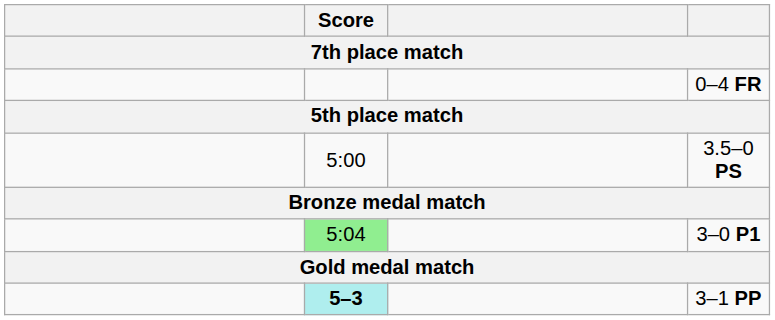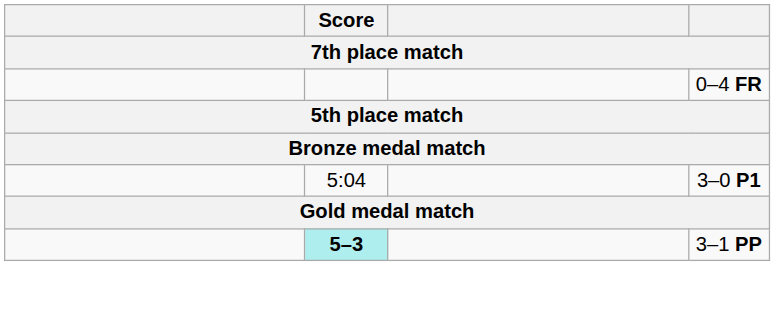- row: 5:00 | 3.5–0 PS
3–0 P1 | Score: lightgreen background -> no background
